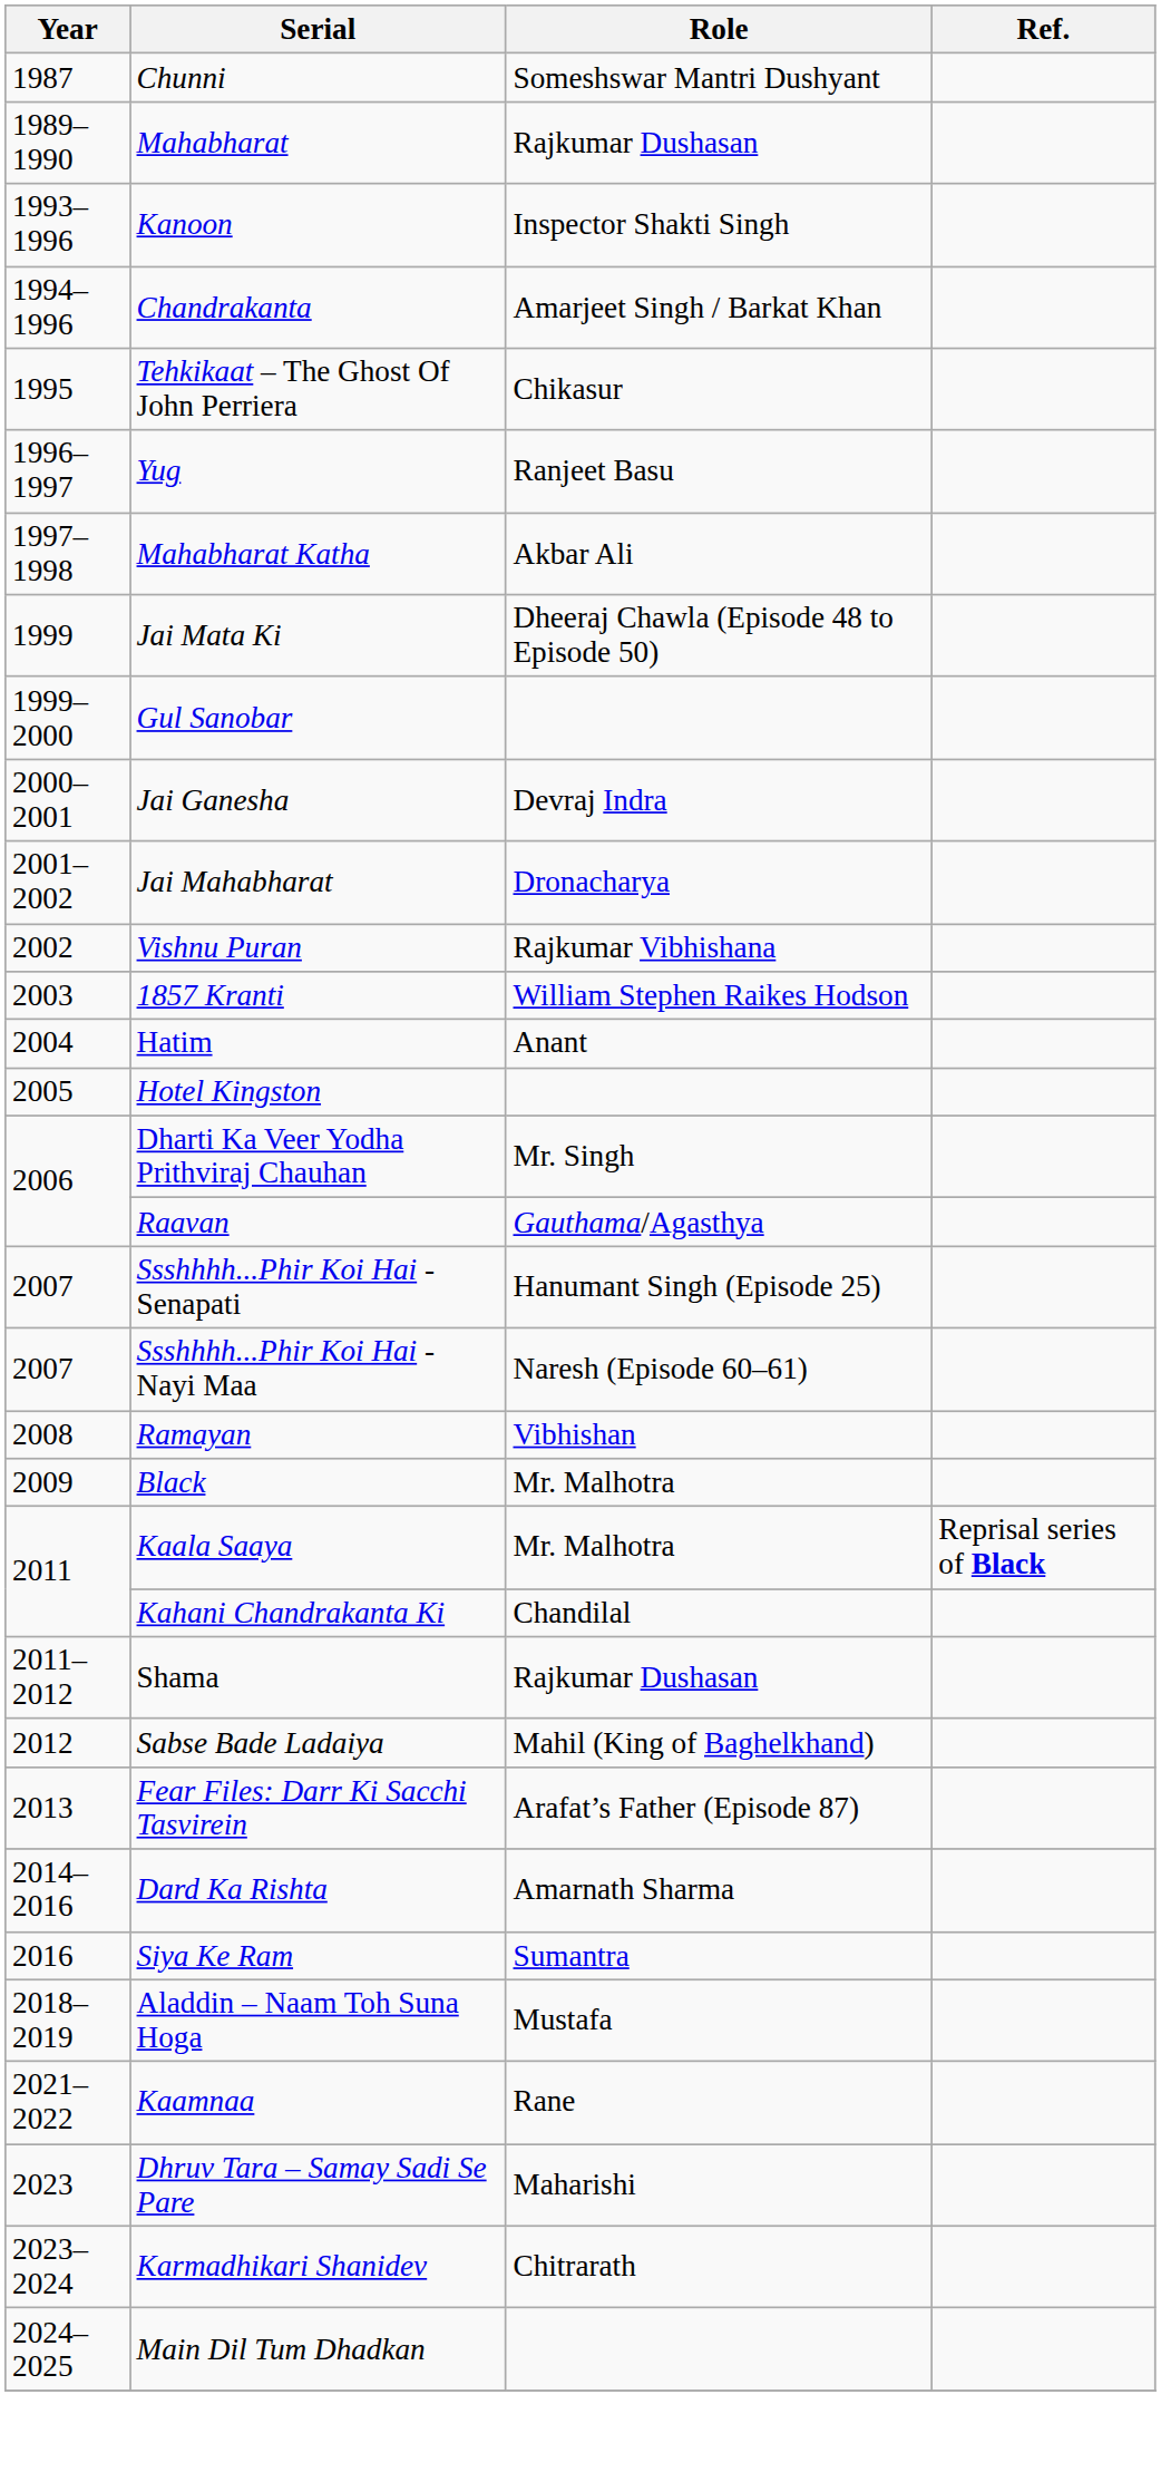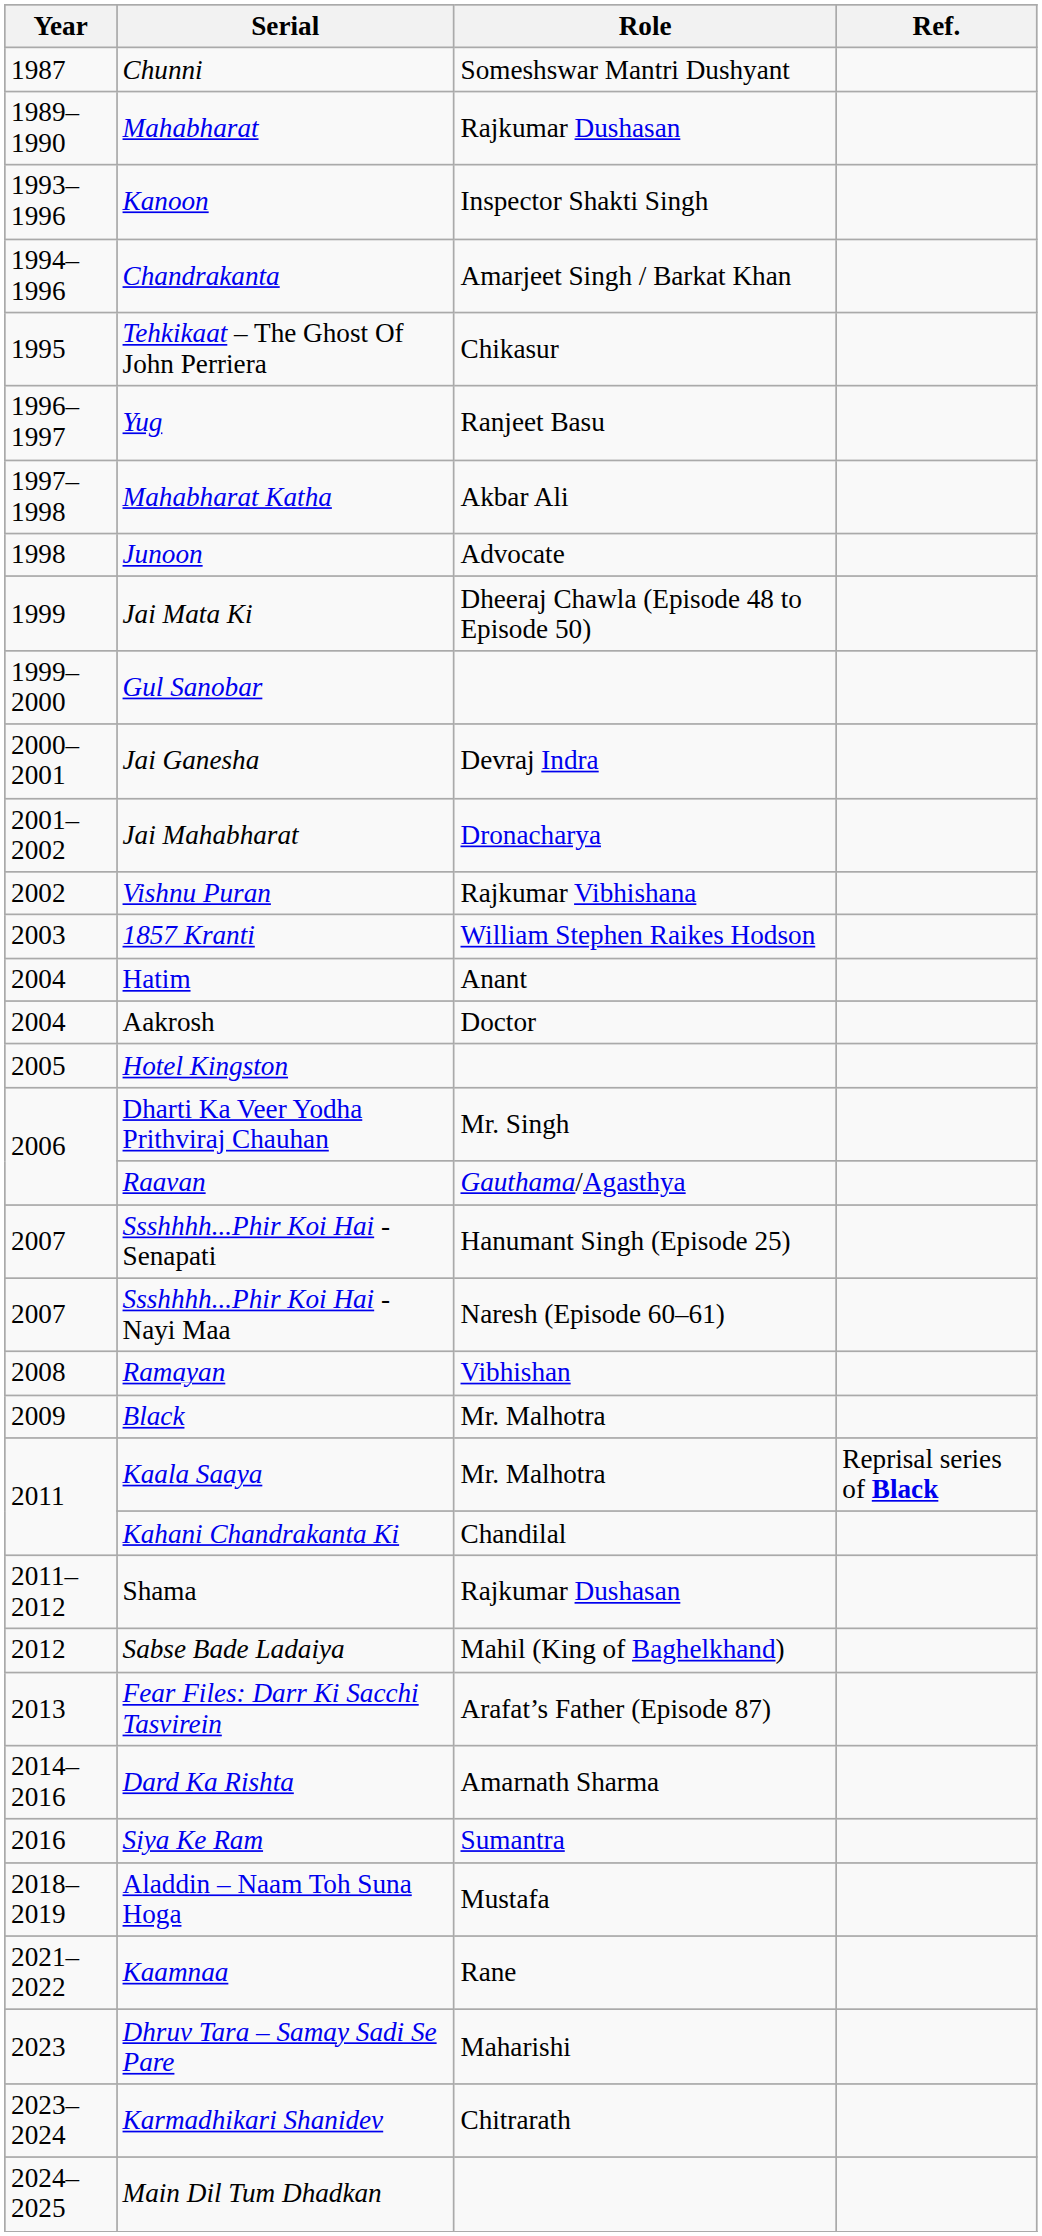+ row: 1998 | Junoon | Advocate
+ row: 2004 | Aakrosh | Doctor
